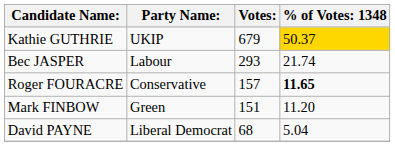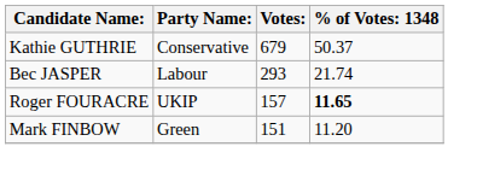Kathie GUTHRIE | Party Name:: UKIP -> Conservative
Kathie GUTHRIE | column 4: gold background -> no background
Roger FOURACRE | Party Name:: Conservative -> UKIP
- row: David PAYNE | Liberal Democrat | 68 | 5.04
